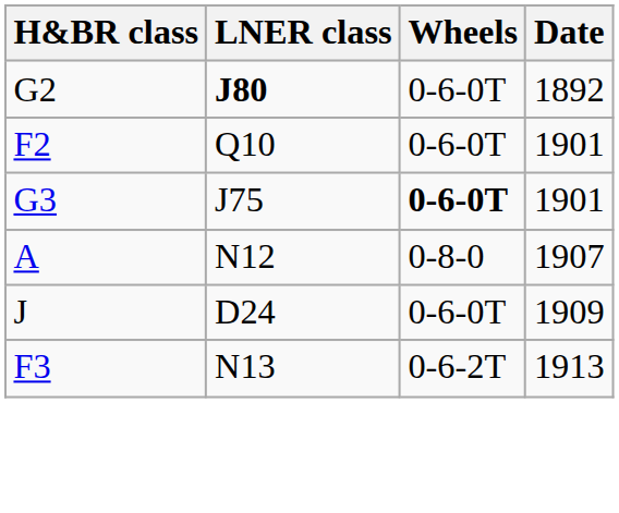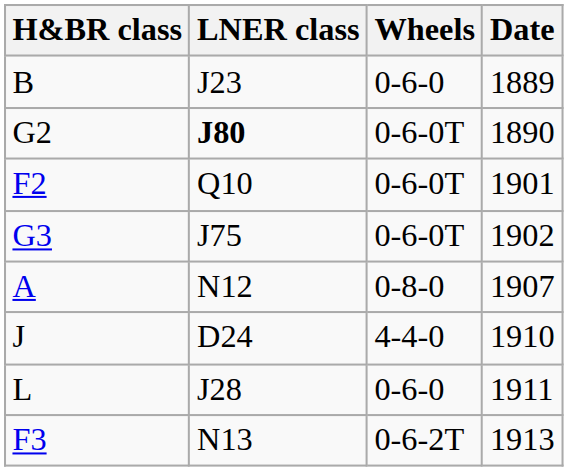+ row: B | J23 | 0-6-0 | 1889
G2 | Date: 1892 -> 1890
G3 | Wheels: bold -> normal
G3 | Date: 1901 -> 1902
J | Wheels: 0-6-0T -> 4-4-0
J | Date: 1909 -> 1910
+ row: L | J28 | 0-6-0 | 1911
